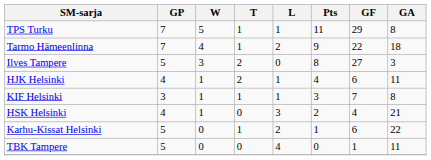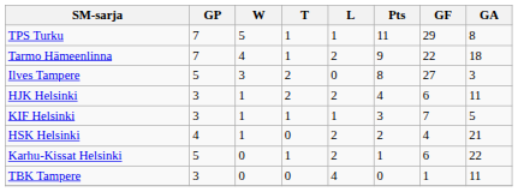HJK Helsinki | GP: 4 -> 3
HJK Helsinki | L: 1 -> 2
KIF Helsinki | GA: 8 -> 5
HSK Helsinki | L: 3 -> 2
TBK Tampere | GP: 5 -> 3
